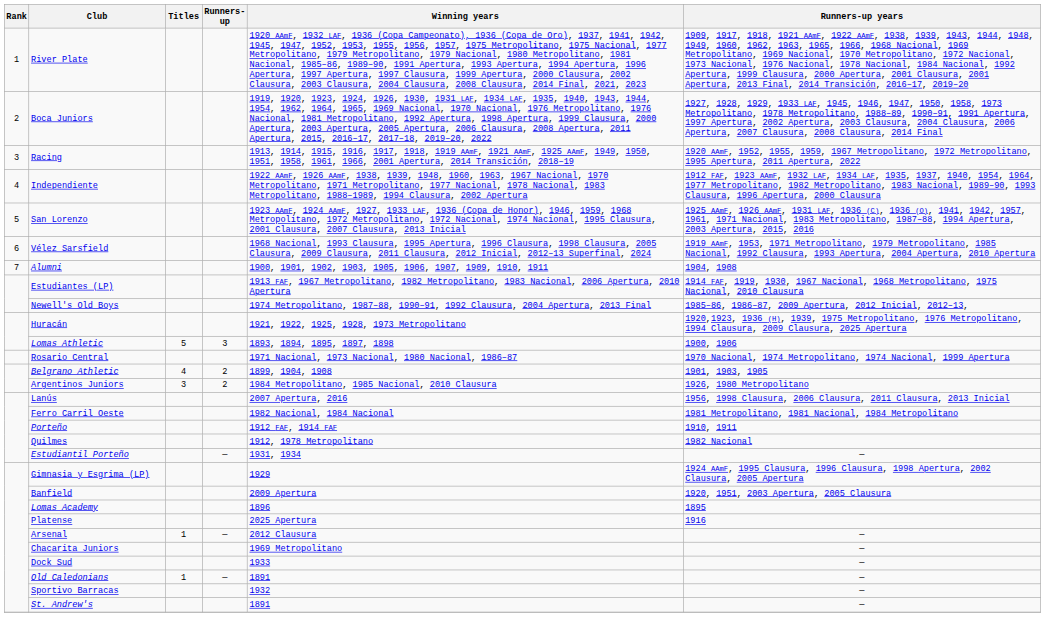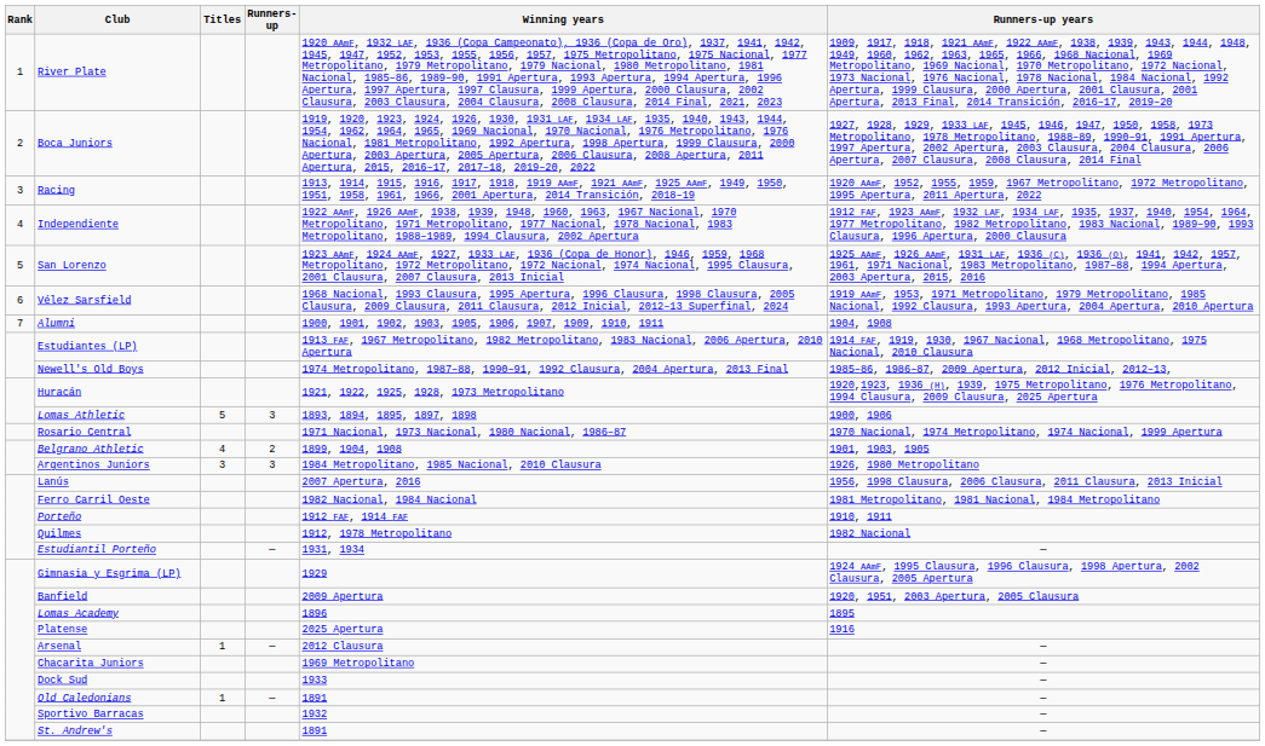Argentinos Juniors | Runners-up: 2 -> 3
